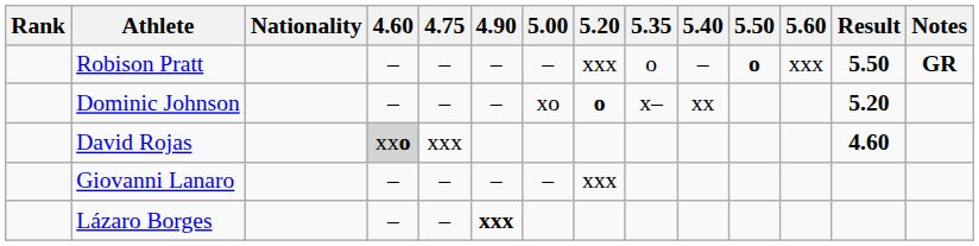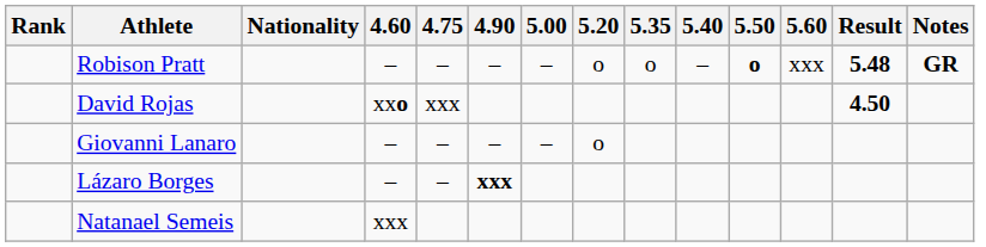Robison Pratt | 5.20: xxx -> o
Robison Pratt | Result: 5.50 -> 5.48
- row: Dominic Johnson | – | – | – | xo | o | x– | xx | 5.20
David Rojas | 4.60: lightgrey background -> no background
David Rojas | Result: 4.60 -> 4.50
Giovanni Lanaro | 5.20: xxx -> o
+ row: Natanael Semeis | xxx
